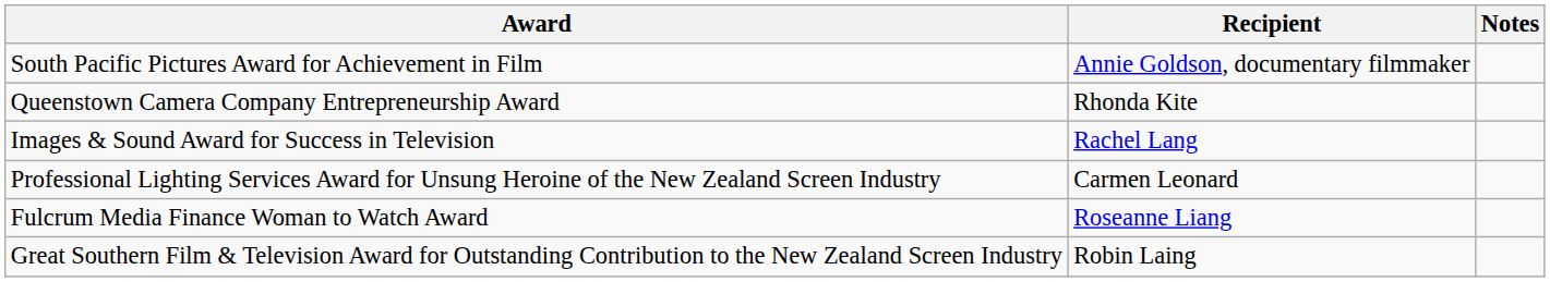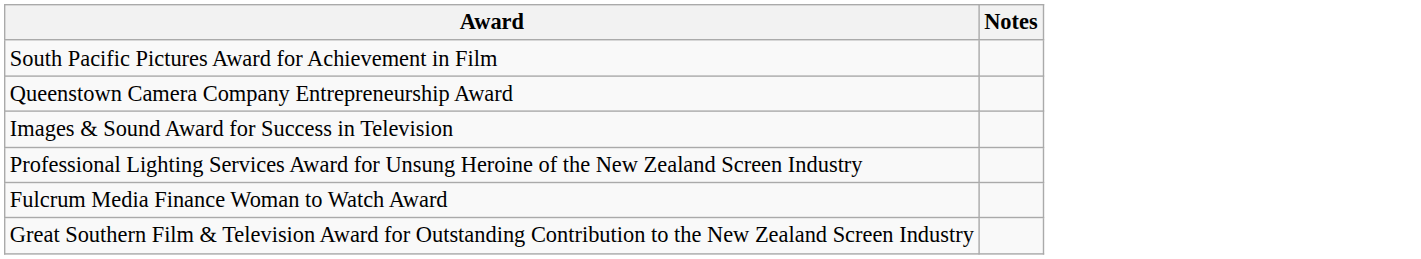- column: Recipient | Annie Goldson, documentary filmmaker | Rhonda Kite | Rachel Lang | Carmen Leonard | Roseanne Liang | Robin Laing
